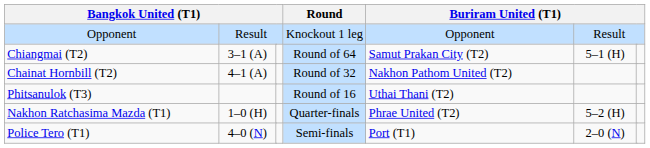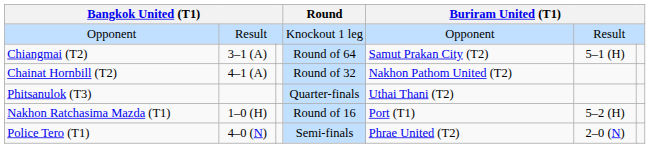Phitsanulok (T3) | Round: Round of 16 -> Quarter-finals
Nakhon Ratchasima Mazda (T1) | Round: Quarter-finals -> Round of 16
Nakhon Ratchasima Mazda (T1) | column 6: Phrae United (T2) -> Port (T1)
Police Tero (T1) | column 6: Port (T1) -> Phrae United (T2)
